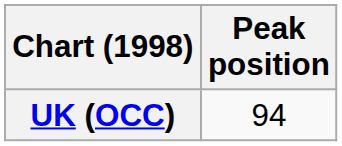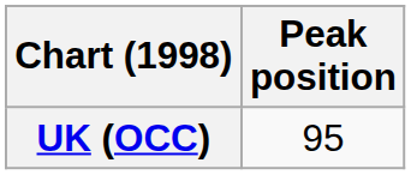UK (OCC) | Peak position: 94 -> 95
